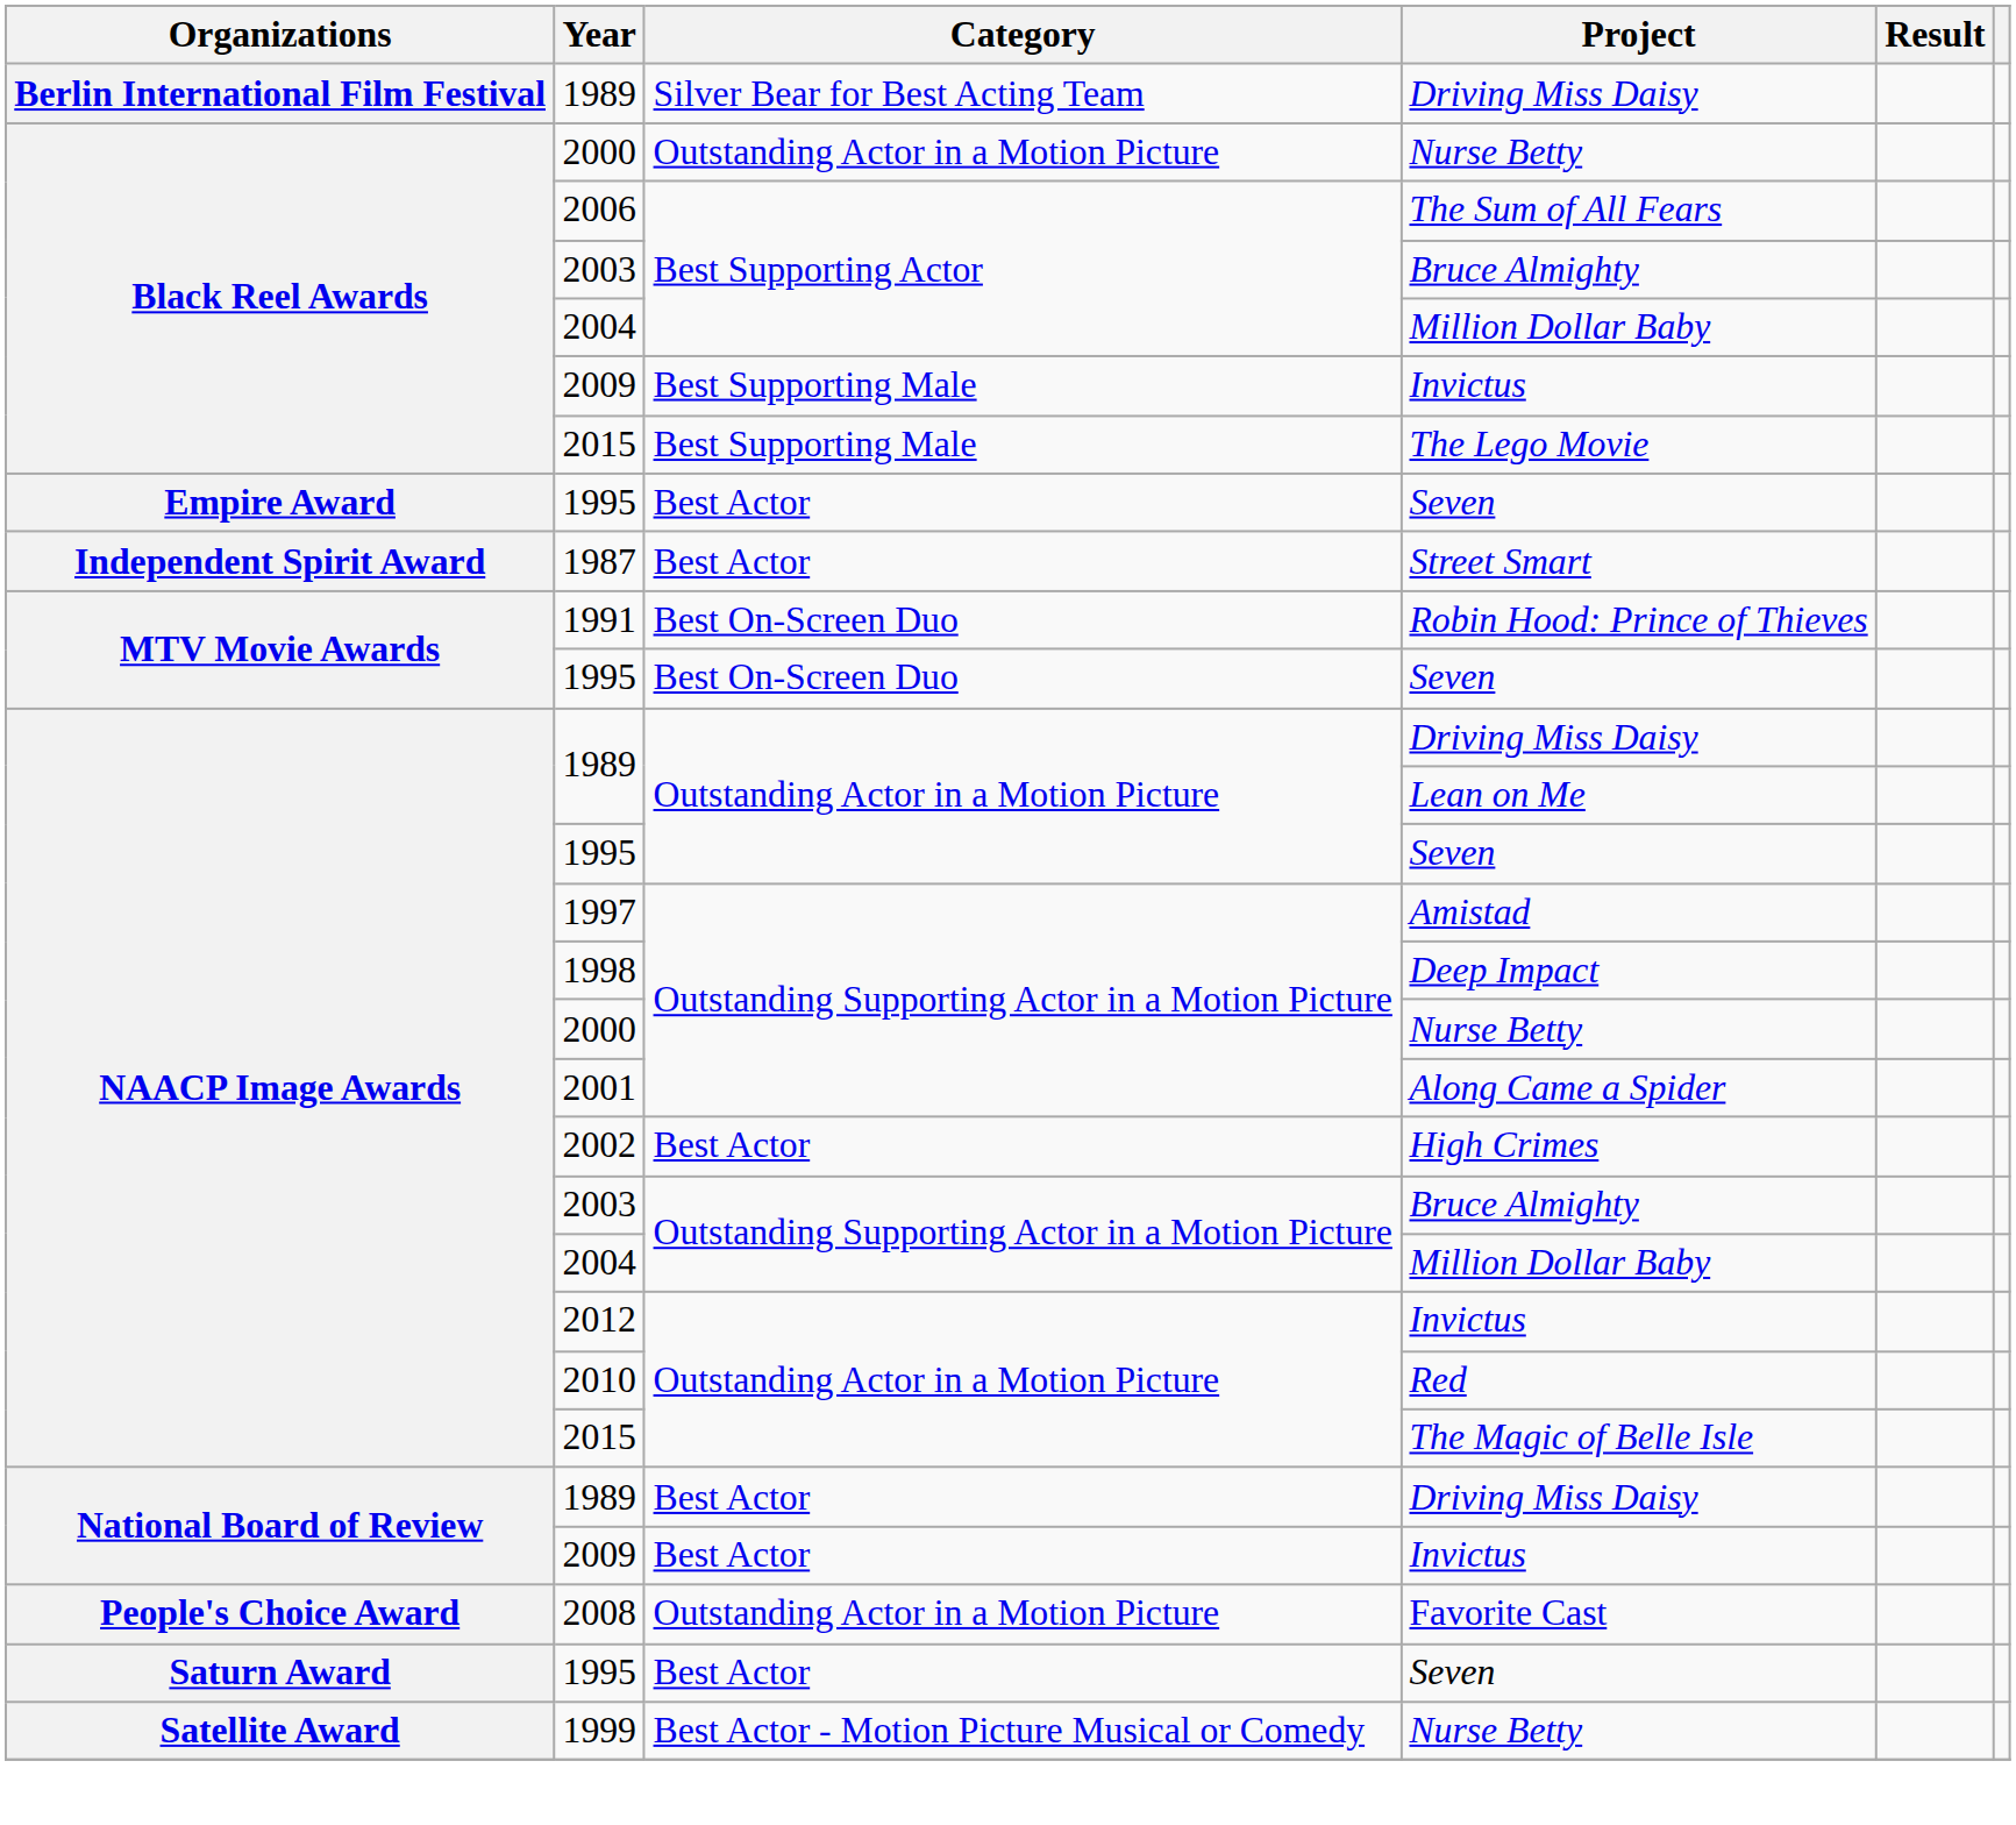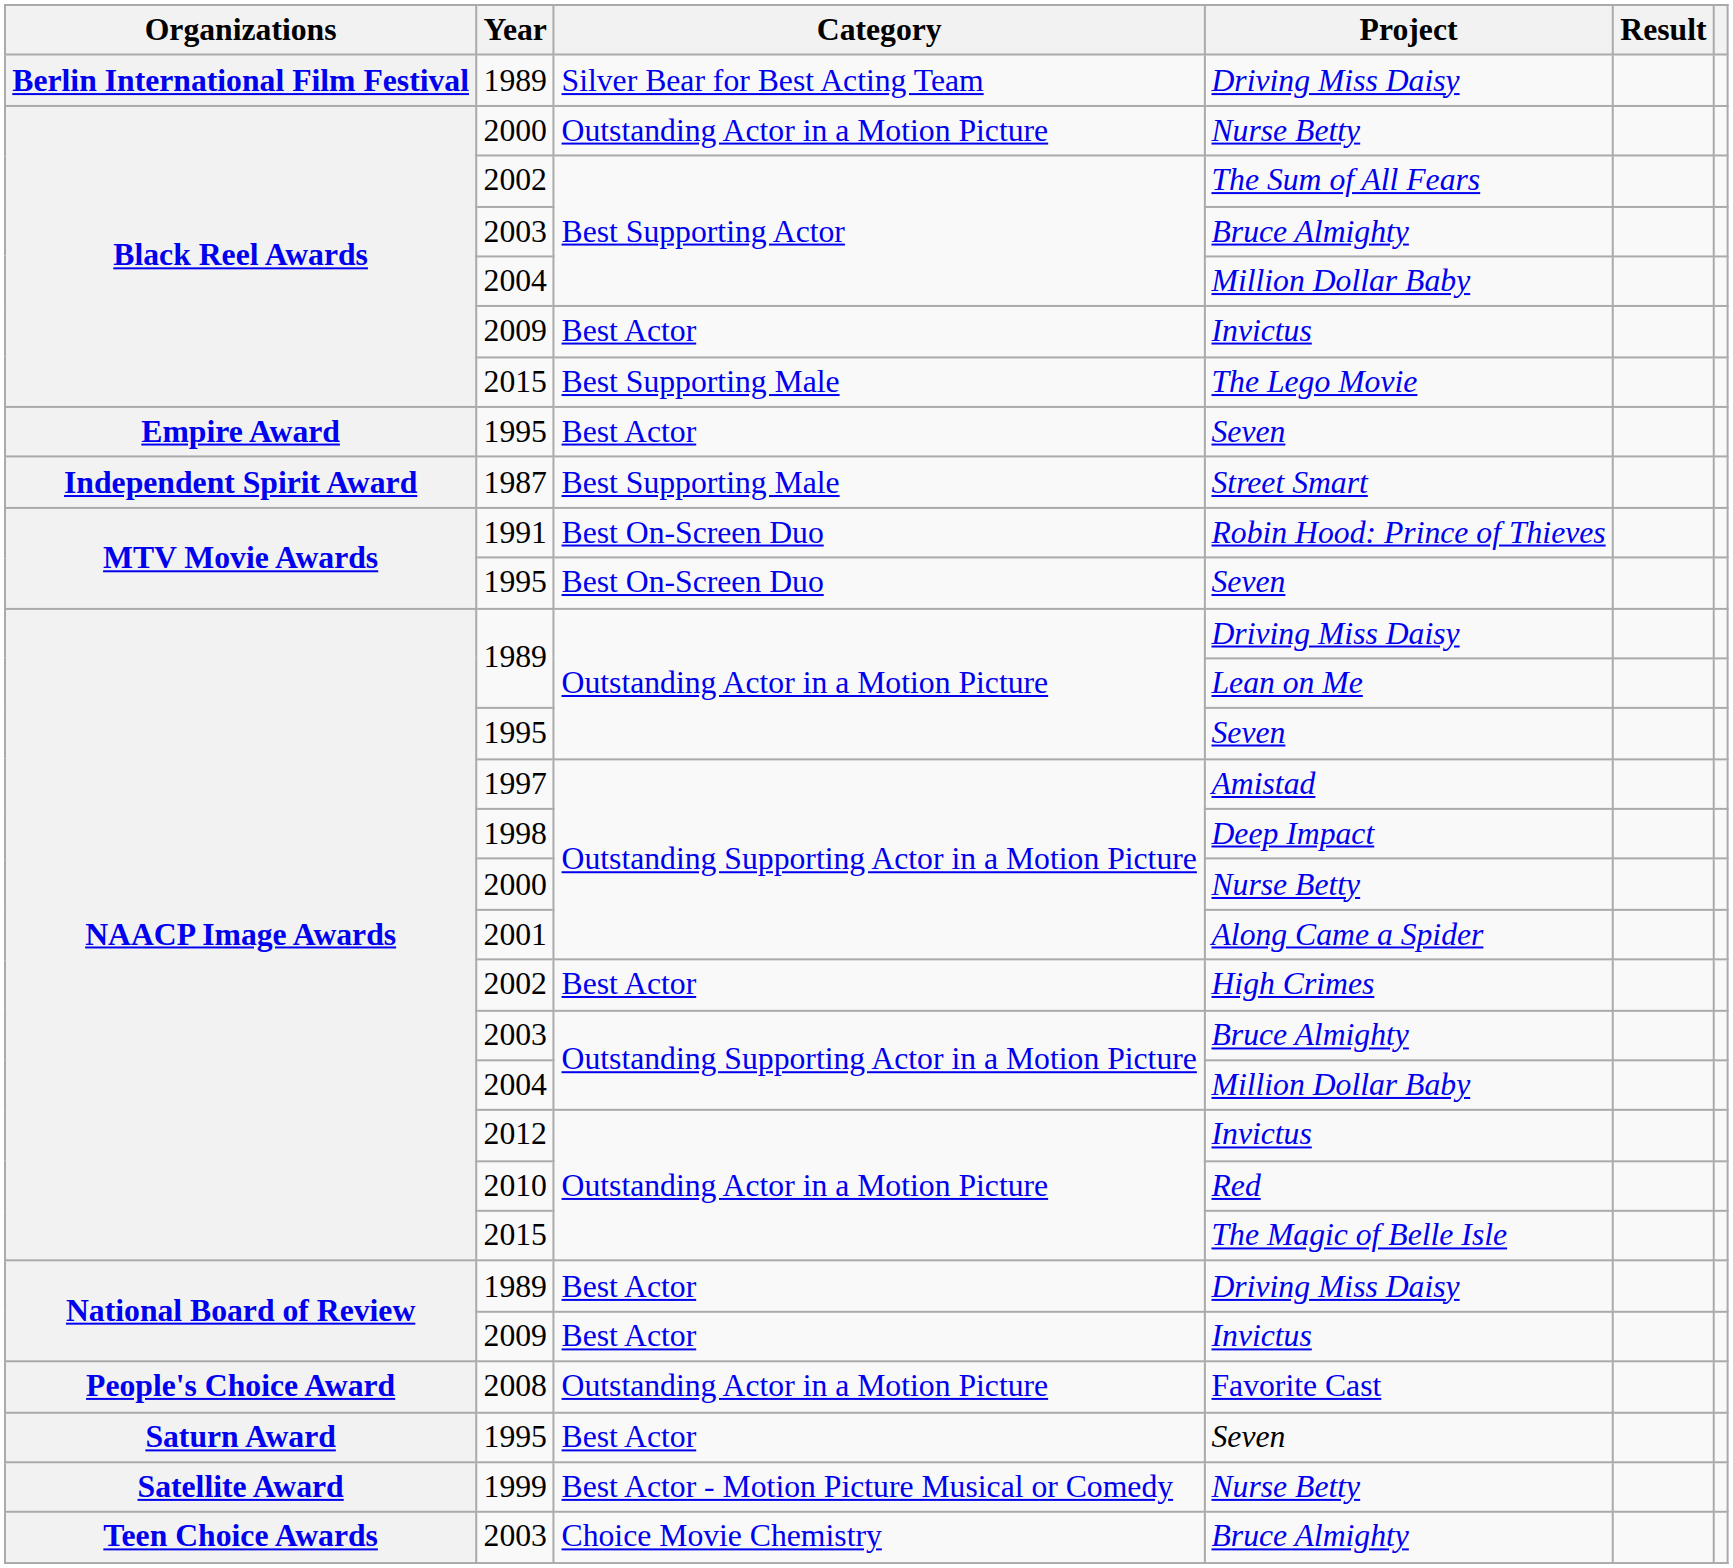The Sum of All Fears | Year: 2006 -> 2002
Black Reel Awards / Invictus | Category: Best Supporting Male -> Best Actor
Street Smart | Category: Best Actor -> Best Supporting Male
+ row: Teen Choice Awards | 2003 | Choice Movie Chemistry | Bruce Almighty
